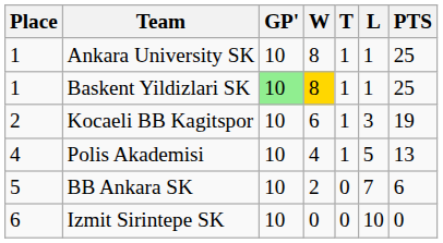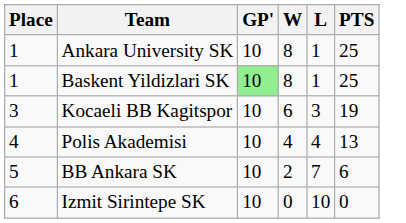- column: T | 1 | 1 | 1 | 1 | 0 | 0
Baskent Yildizlari SK | W: gold background -> no background
Kocaeli BB Kagitspor | Place: 2 -> 3
Polis Akademisi | L: 5 -> 4
